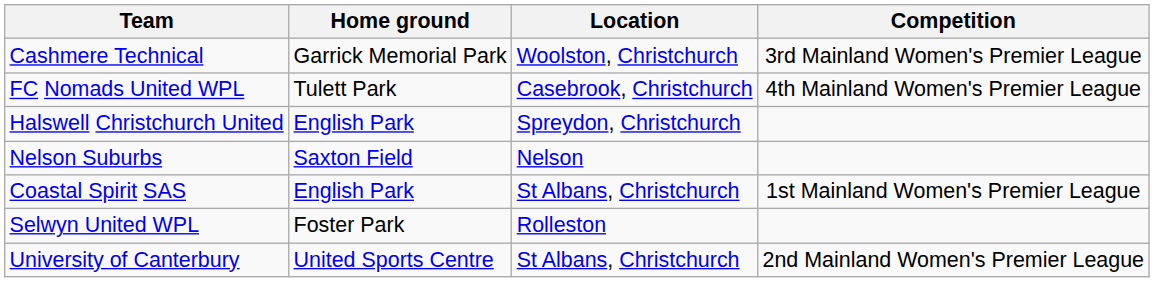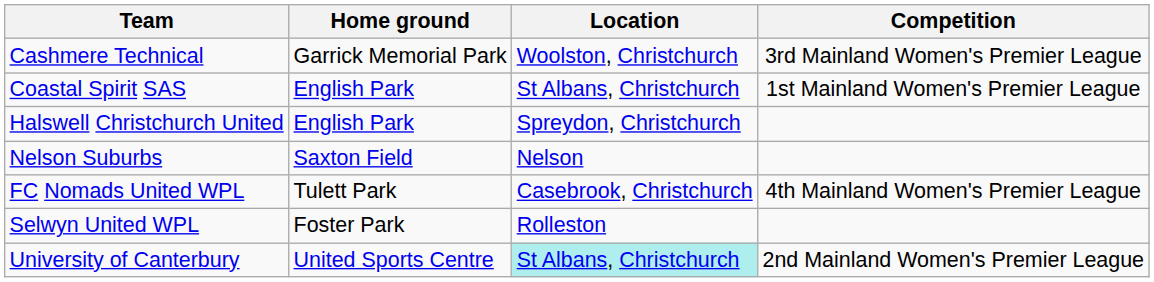rows swapped: Coastal Spirit SAS <-> FC Nomads United WPL
University of Canterbury | Location: no background -> paleturquoise background
